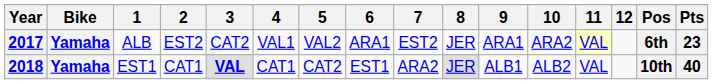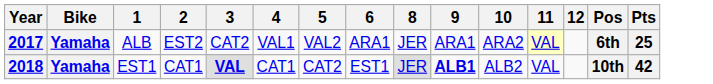- column: 7 | EST2 | ARA2
2017 | Pts: 23 -> 25
2018 | 9: normal -> bold
2018 | Pts: 40 -> 42
